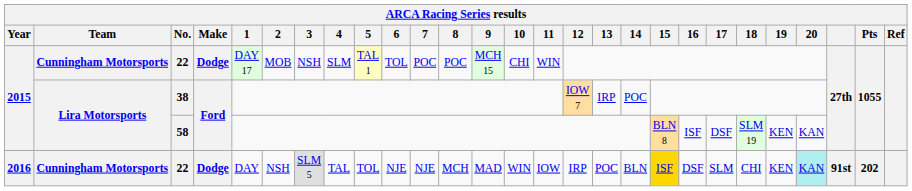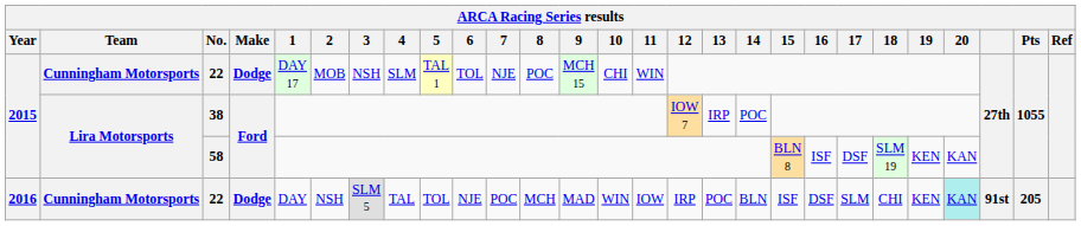2015 / 22 | 7: POC -> NJE
2016 / 22 | 7: NJE -> POC
2016 / 22 | 15: gold background -> no background
2016 / 22 | Pts: 202 -> 205
